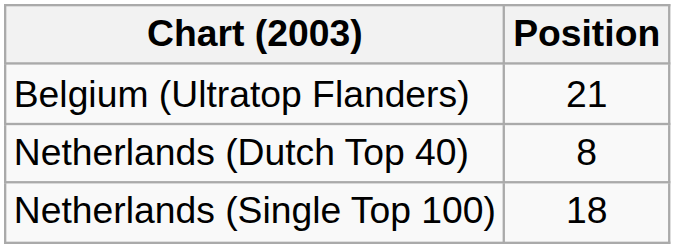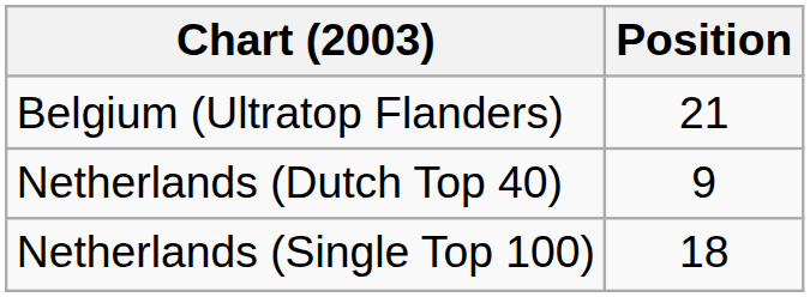Netherlands (Dutch Top 40) | Position: 8 -> 9
